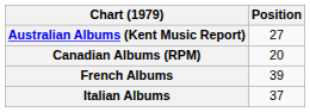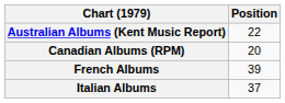Australian Albums (Kent Music Report) | Position: 27 -> 22
